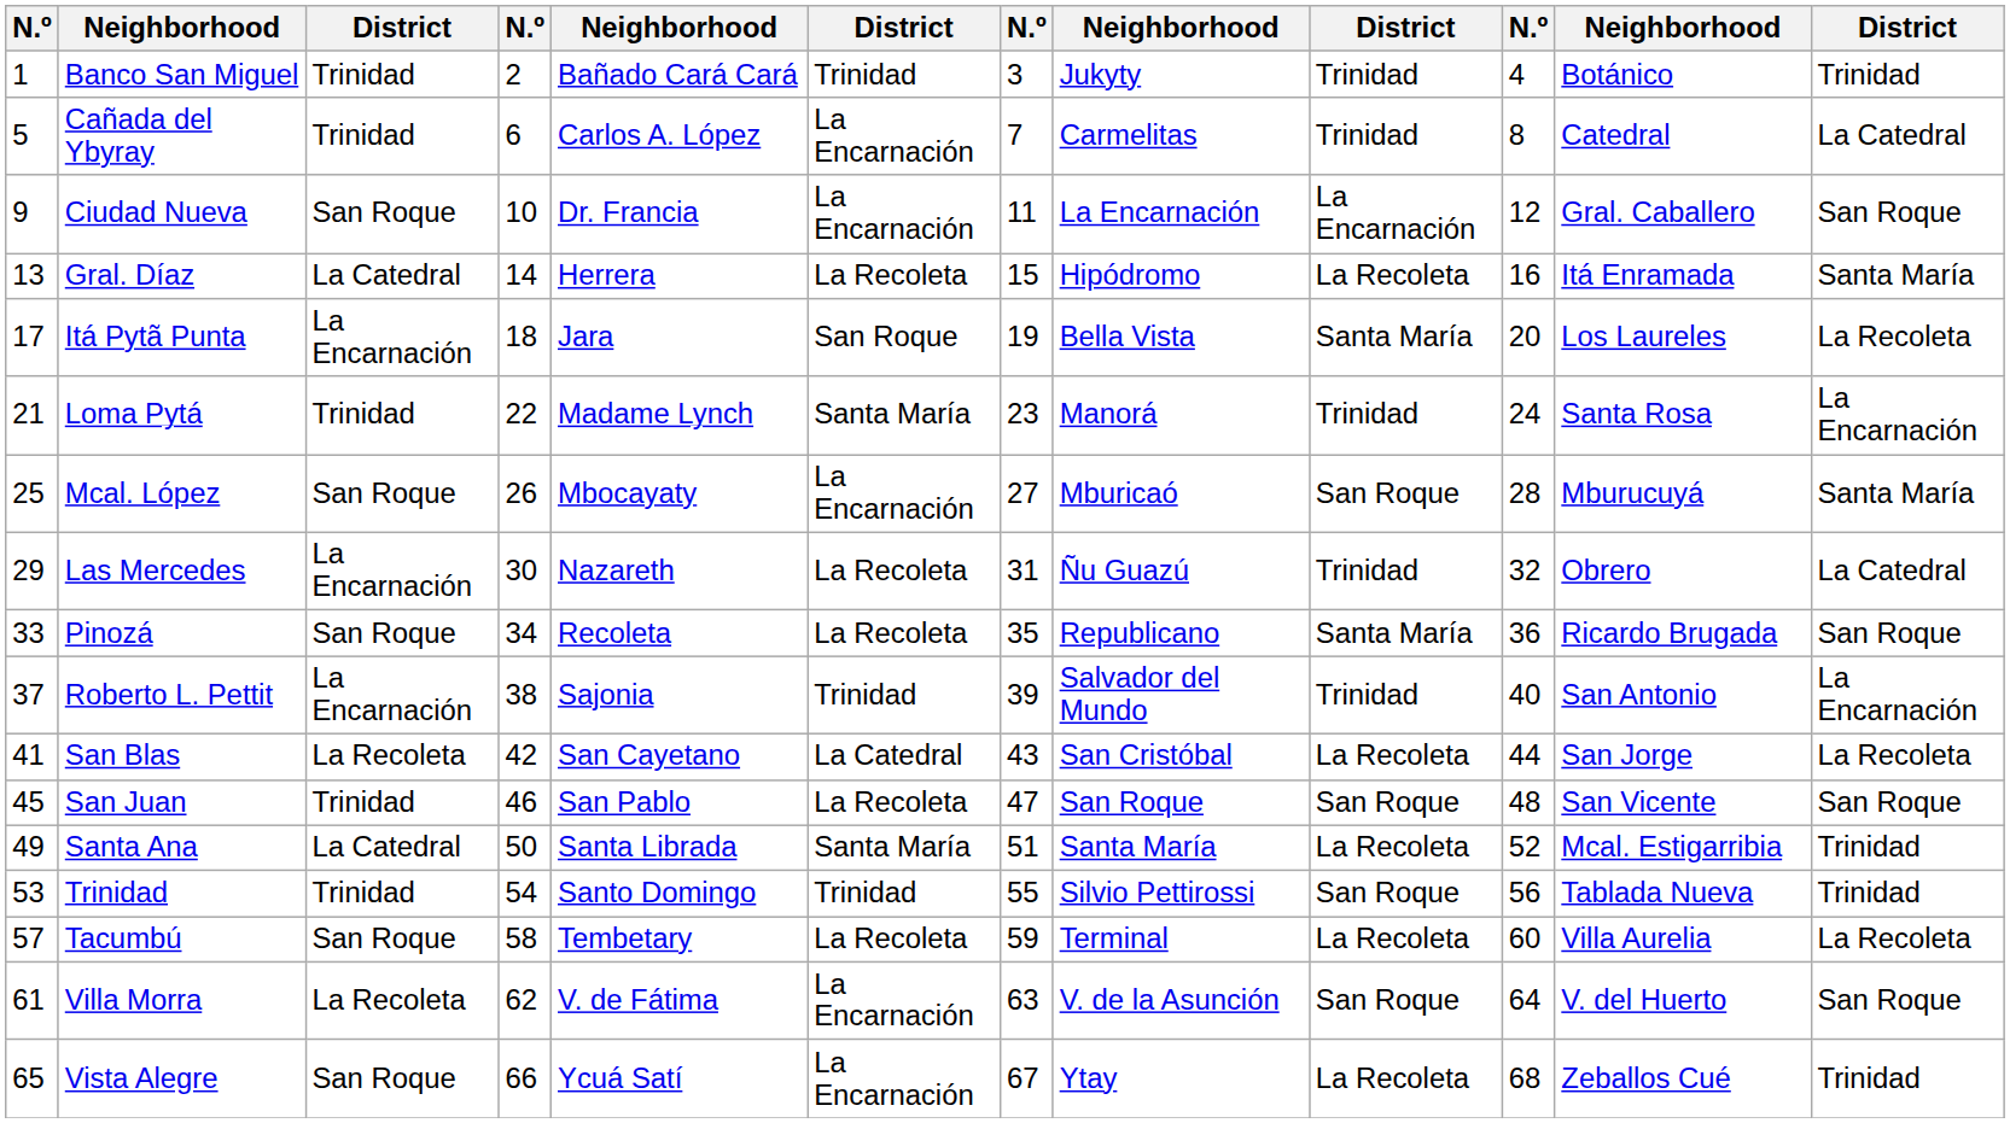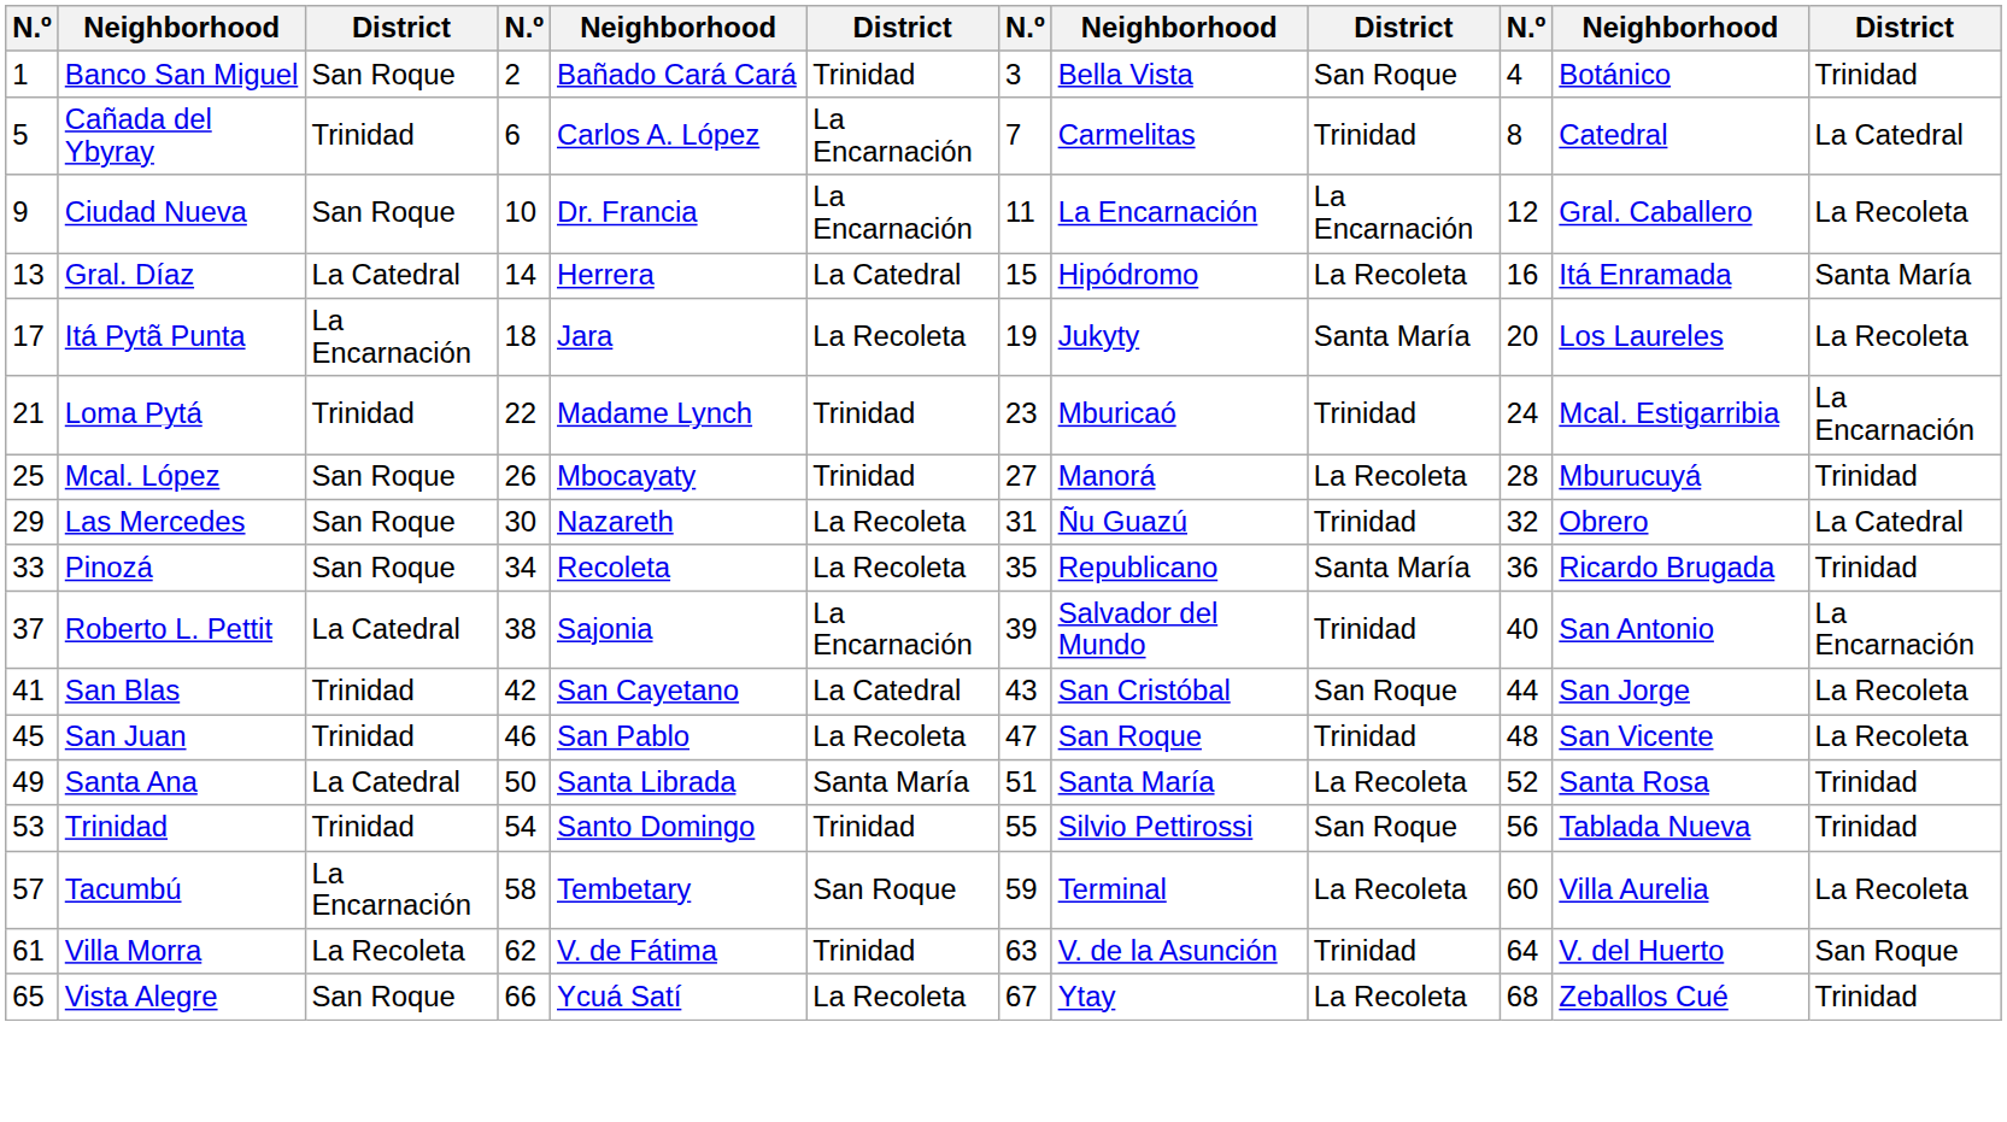Banco San Miguel | column 3: Trinidad -> San Roque
Banco San Miguel | column 8: Jukyty -> Bella Vista
Banco San Miguel | column 9: Trinidad -> San Roque
Ciudad Nueva | column 12: San Roque -> La Recoleta
Gral. Díaz | column 6: La Recoleta -> La Catedral
Itá Pytã Punta | column 6: San Roque -> La Recoleta
Itá Pytã Punta | column 8: Bella Vista -> Jukyty
Loma Pytá | column 6: Santa María -> Trinidad
Loma Pytá | column 8: Manorá -> Mburicaó
Loma Pytá | column 11: Santa Rosa -> Mcal. Estigarribia
Mcal. López | column 6: La Encarnación -> Trinidad
Mcal. López | column 8: Mburicaó -> Manorá
Mcal. López | column 9: San Roque -> La Recoleta
Mcal. López | column 12: Santa María -> Trinidad
Las Mercedes | column 3: La Encarnación -> San Roque
Pinozá | column 12: San Roque -> Trinidad
Roberto L. Pettit | column 3: La Encarnación -> La Catedral
Roberto L. Pettit | column 6: Trinidad -> La Encarnación
San Blas | column 3: La Recoleta -> Trinidad
San Blas | column 9: La Recoleta -> San Roque
San Juan | column 9: San Roque -> Trinidad
San Juan | column 12: San Roque -> La Recoleta
Santa Ana | column 11: Mcal. Estigarribia -> Santa Rosa
Tacumbú | column 3: San Roque -> La Encarnación
Tacumbú | column 6: La Recoleta -> San Roque
Villa Morra | column 6: La Encarnación -> Trinidad
Villa Morra | column 9: San Roque -> Trinidad
Vista Alegre | column 6: La Encarnación -> La Recoleta
